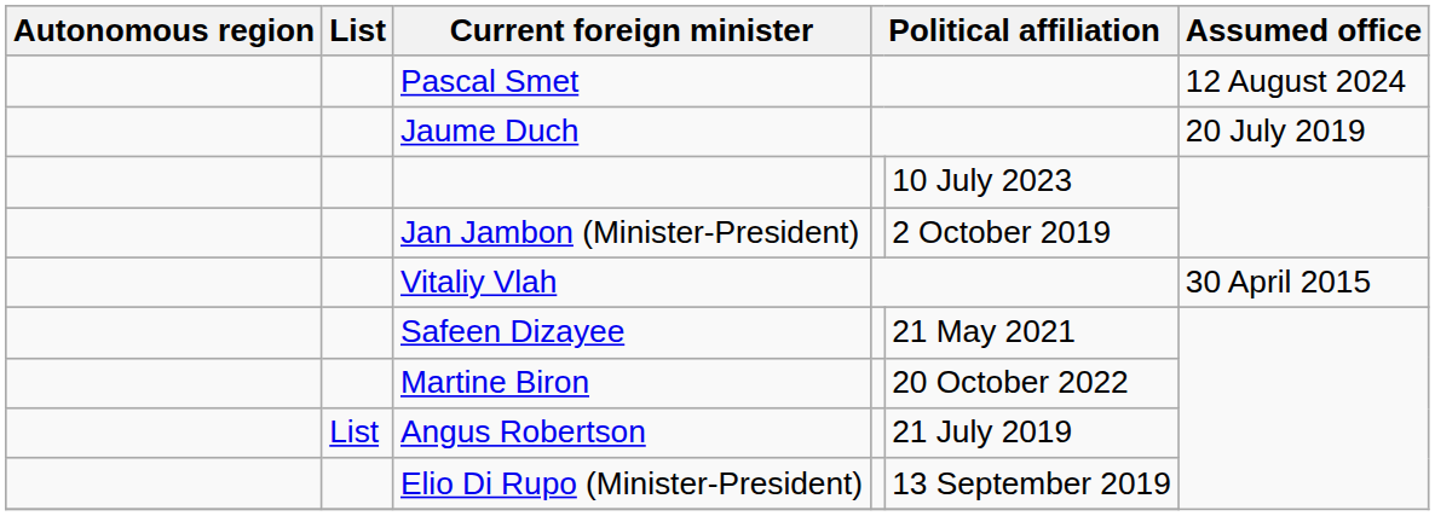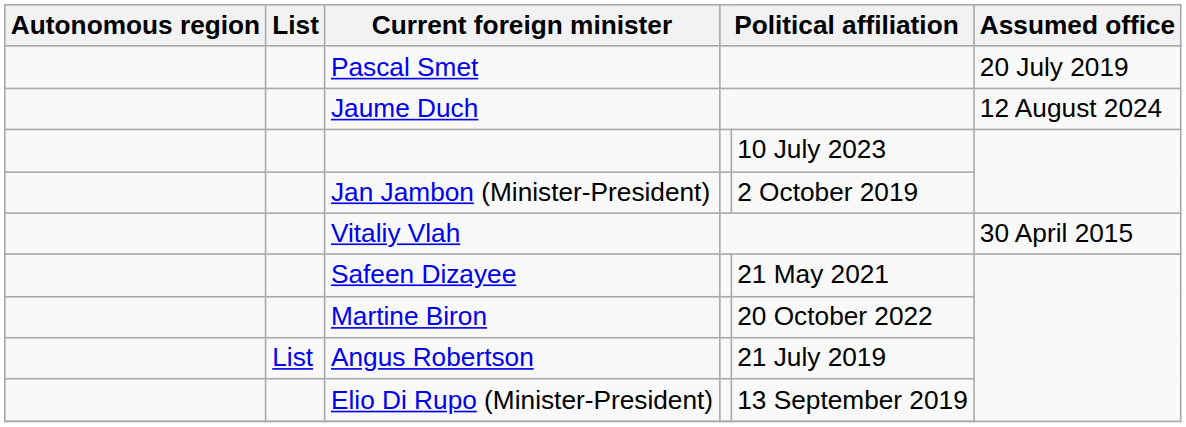Pascal Smet | Assumed office: 12 August 2024 -> 20 July 2019
Jaume Duch | Assumed office: 20 July 2019 -> 12 August 2024
